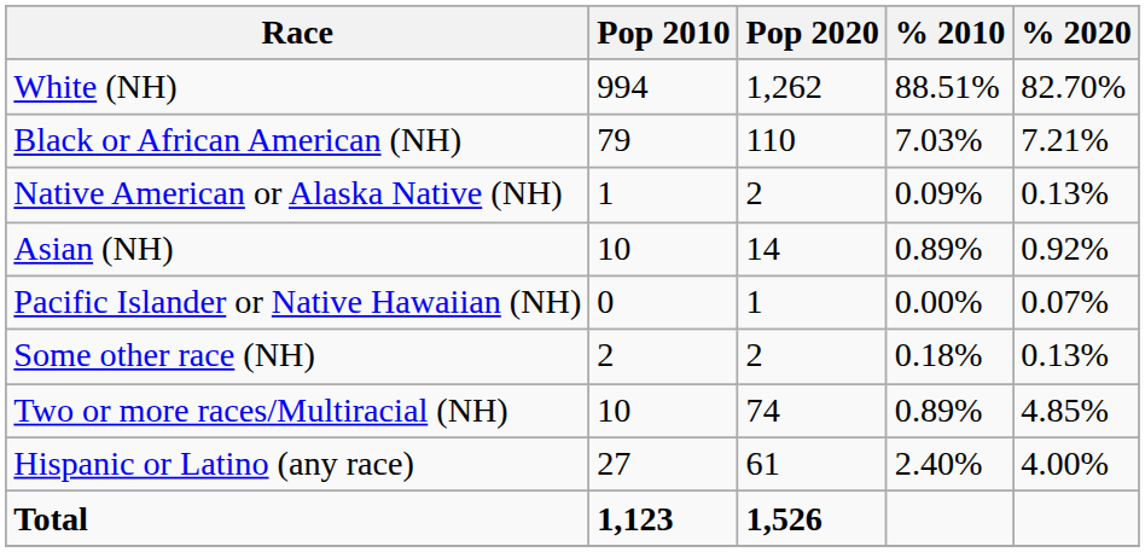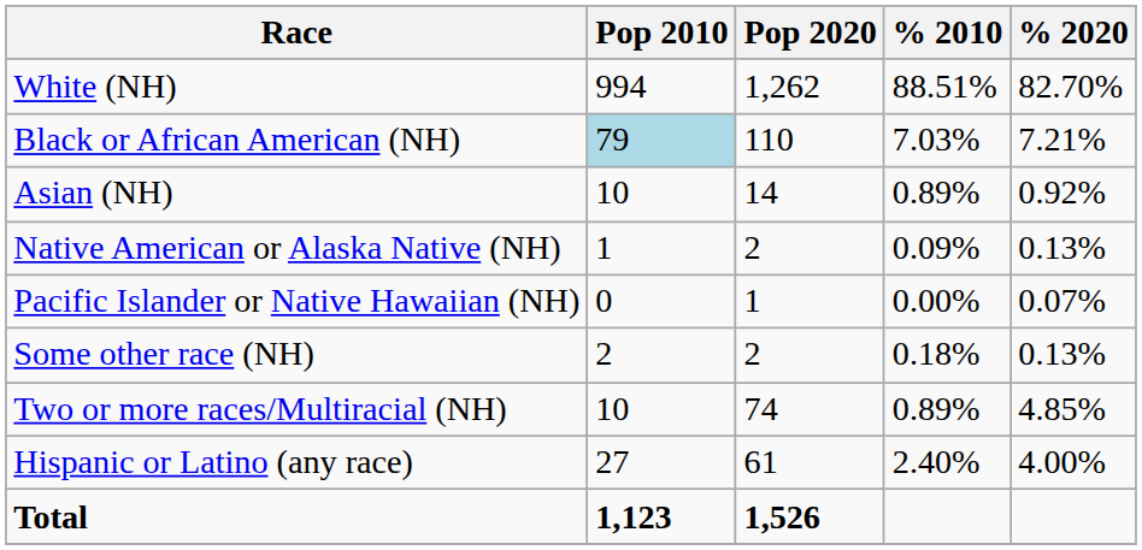Black or African American (NH) | Pop 2010: no background -> lightblue background
rows swapped: Native American or Alaska Native (NH) <-> Asian (NH)
